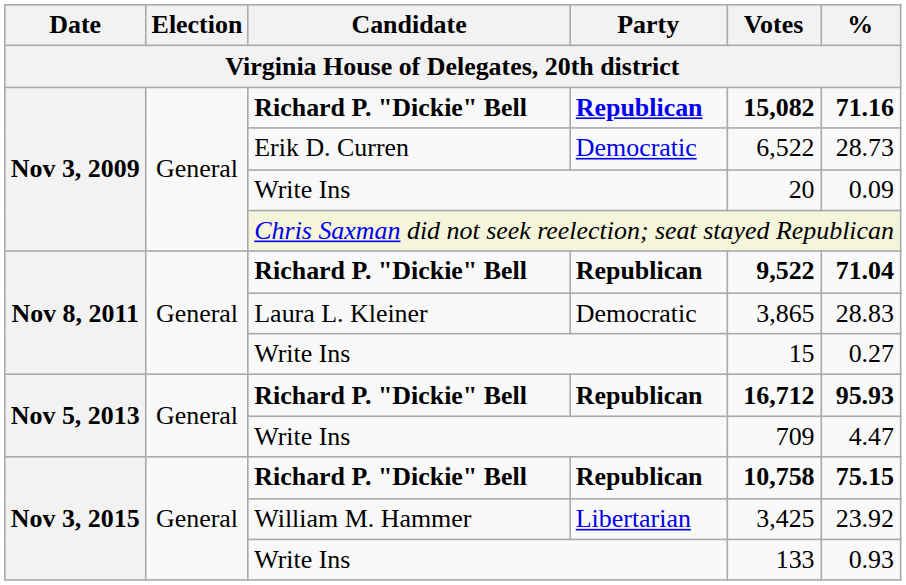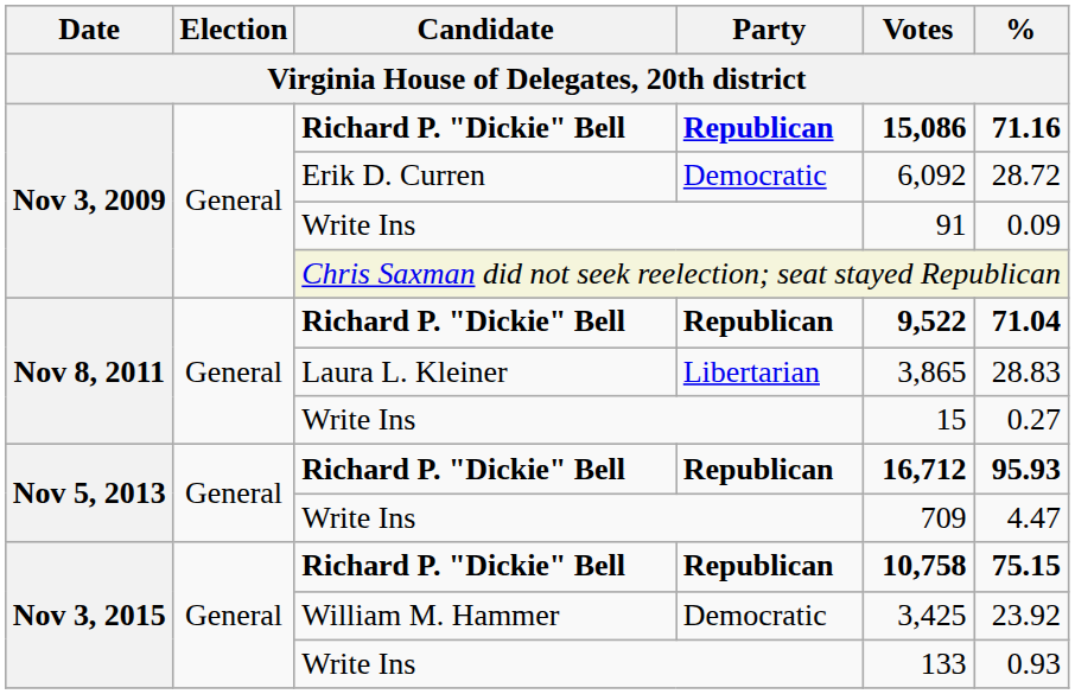Nov 3, 2009 / Richard P. "Dickie" Bell | Votes: 15,082 -> 15,086
Erik D. Curren | Votes: 6,522 -> 6,092
Erik D. Curren | %: 28.73 -> 28.72
Nov 3, 2009 / Write Ins | Votes: 20 -> 91
Laura L. Kleiner | Party: Democratic -> Libertarian
William M. Hammer | Party: Libertarian -> Democratic
